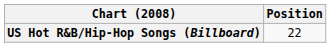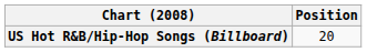US Hot R&B/Hip-Hop Songs (Billboard) | Position: 22 -> 20
